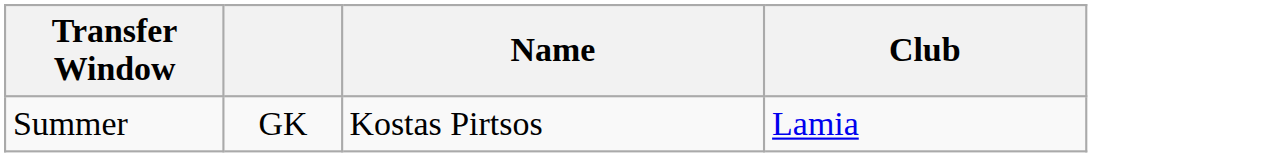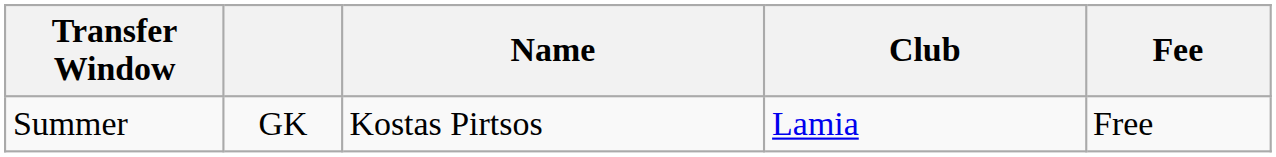+ column: Fee | Free
